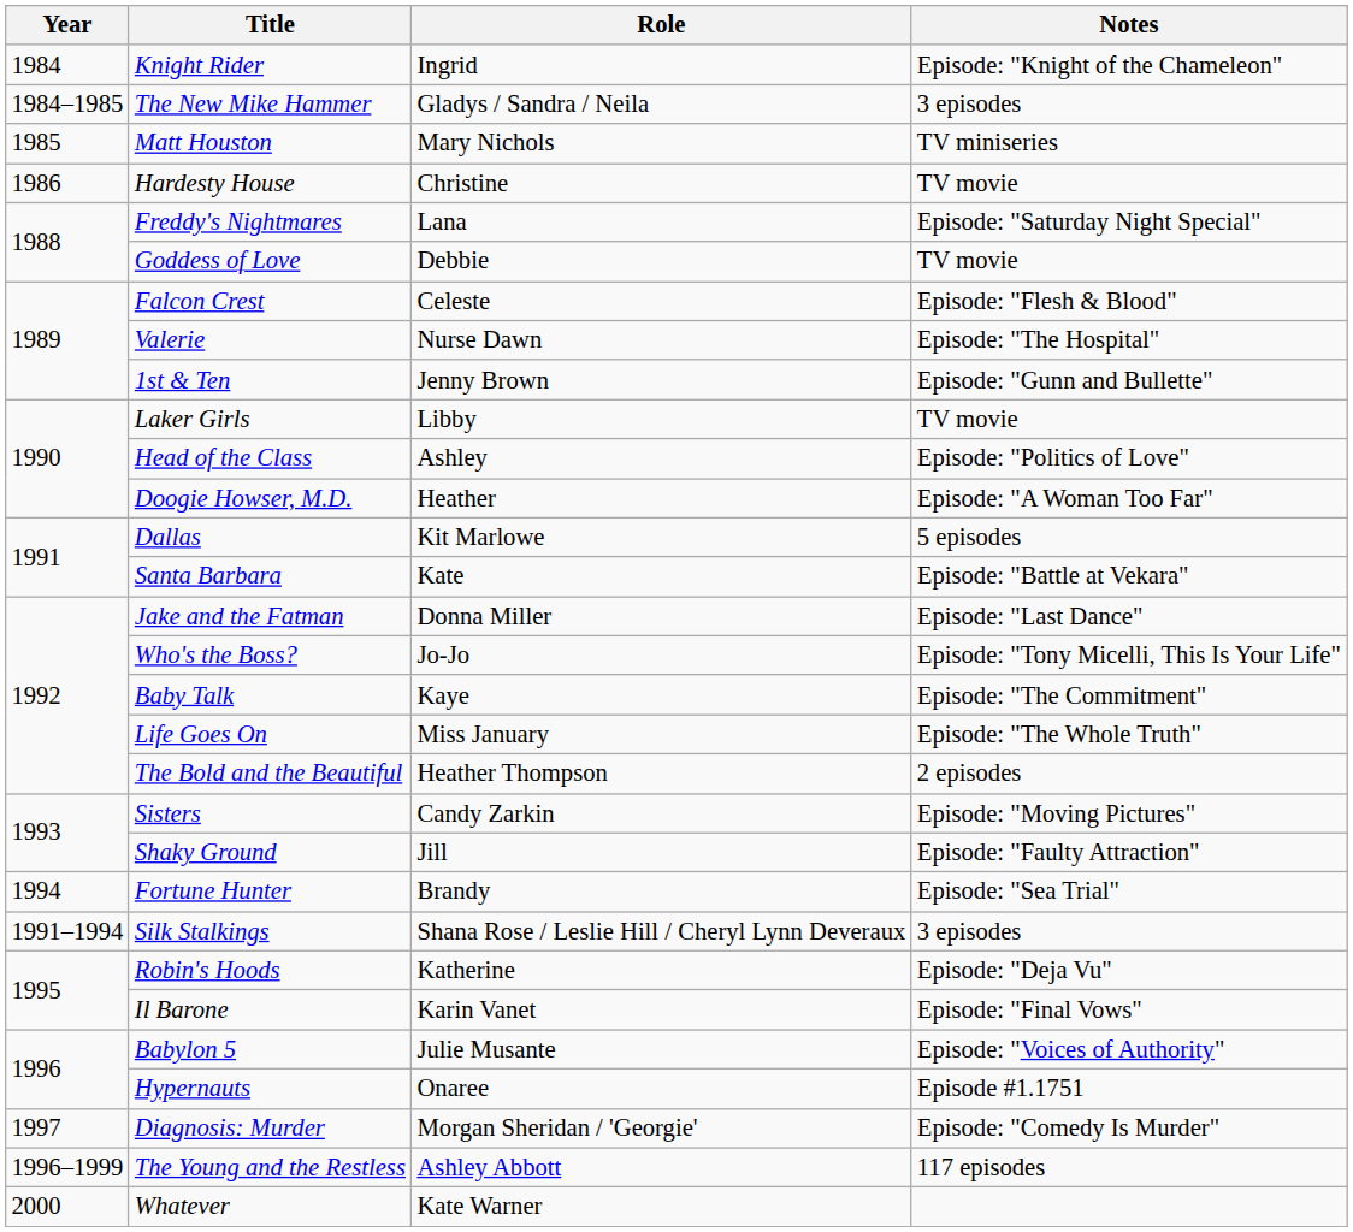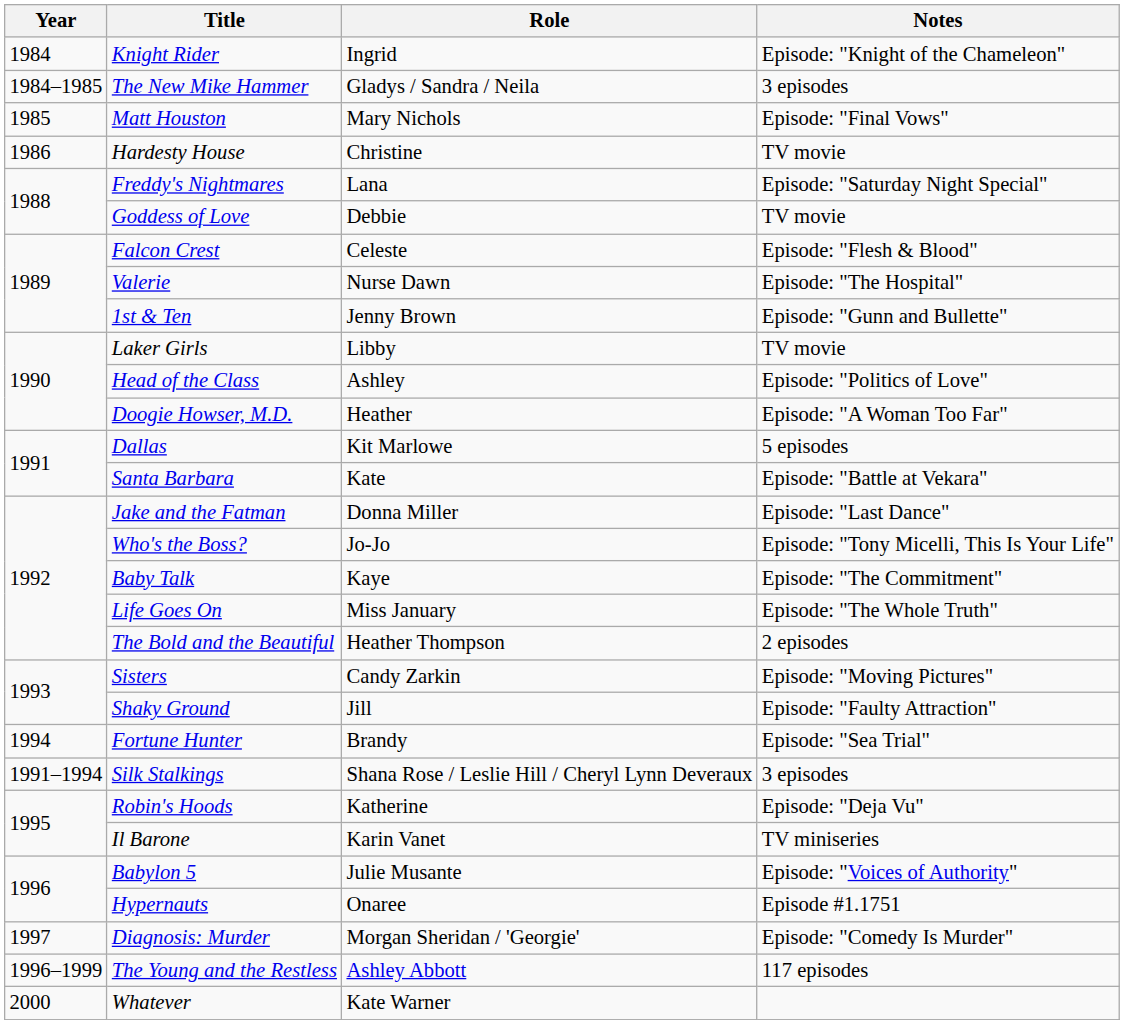Matt Houston | Notes: TV miniseries -> Episode: "Final Vows"
Il Barone | Notes: Episode: "Final Vows" -> TV miniseries
